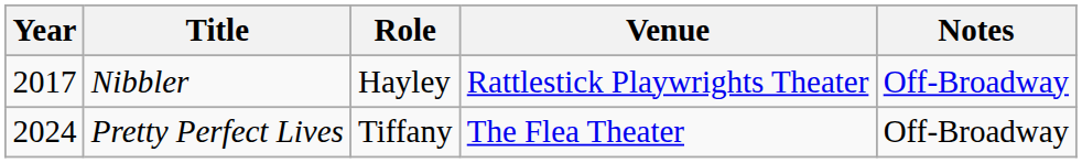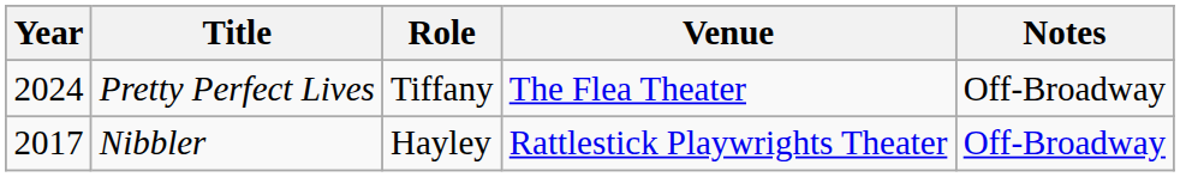rows swapped: Nibbler <-> Pretty Perfect Lives
